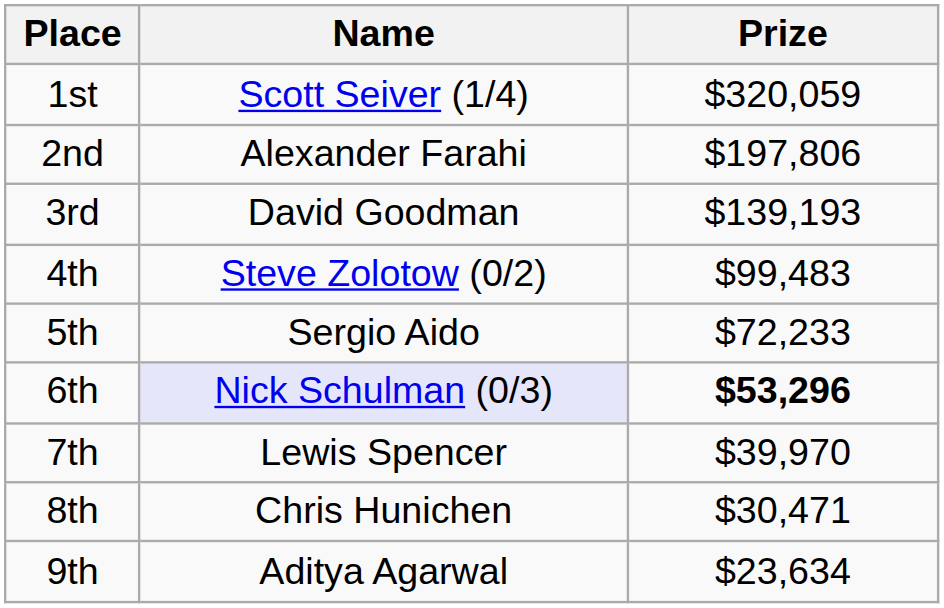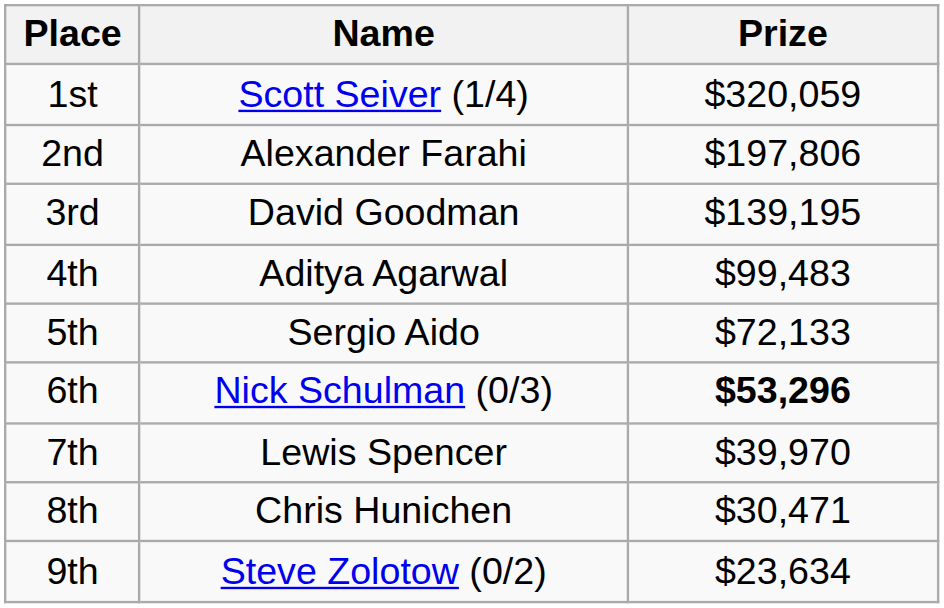3rd | Prize: $139,193 -> $139,195
4th | Name: Steve Zolotow (0/2) -> Aditya Agarwal
5th | Prize: $72,233 -> $72,133
6th | Name: lavender background -> no background
9th | Name: Aditya Agarwal -> Steve Zolotow (0/2)
